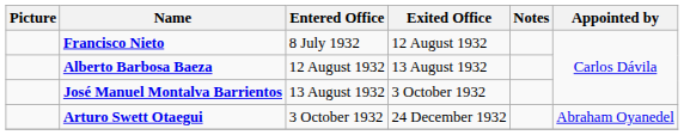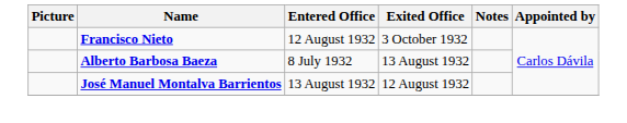Francisco Nieto | Entered Office: 8 July 1932 -> 12 August 1932
Francisco Nieto | Exited Office: 12 August 1932 -> 3 October 1932
Alberto Barbosa Baeza | Entered Office: 12 August 1932 -> 8 July 1932
José Manuel Montalva Barrientos | Exited Office: 3 October 1932 -> 12 August 1932
- row: Arturo Swett Otaegui | 3 October 1932 | 24 December 1932 | Abraham Oyanedel
